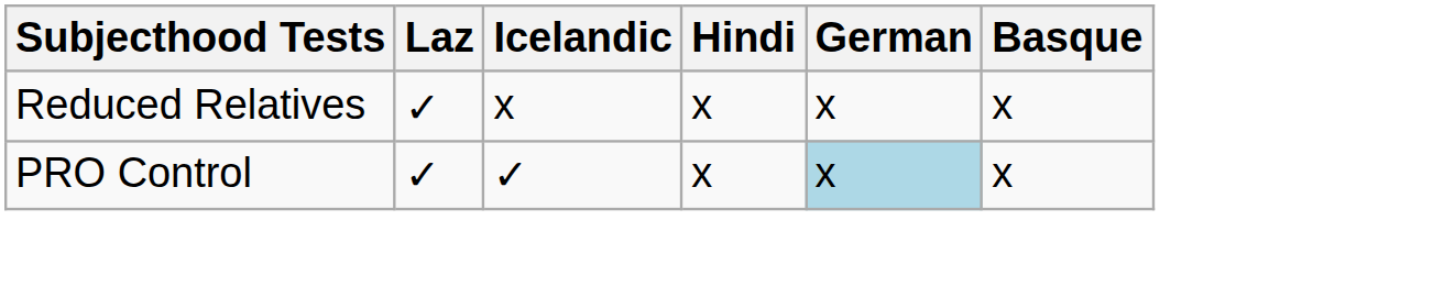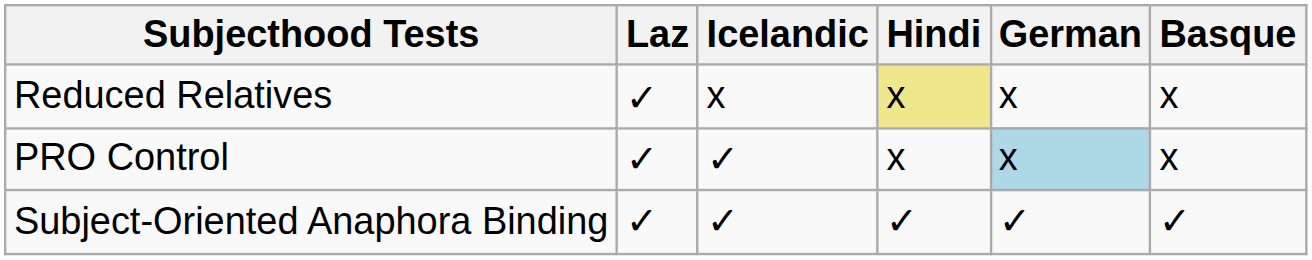Reduced Relatives | Hindi: no background -> khaki background
+ row: Subject-Oriented Anaphora Binding | ✓ | ✓ | ✓ | ✓ | ✓
